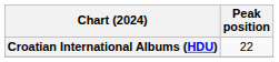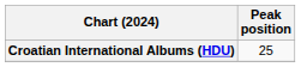Croatian International Albums (HDU) | Peak position: 22 -> 25
